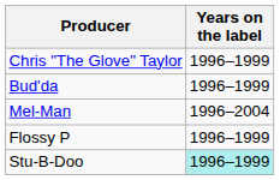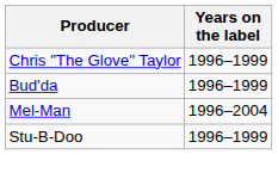- row: Flossy P | 1996–1999
Stu-B-Doo | Years on the label: paleturquoise background -> no background
